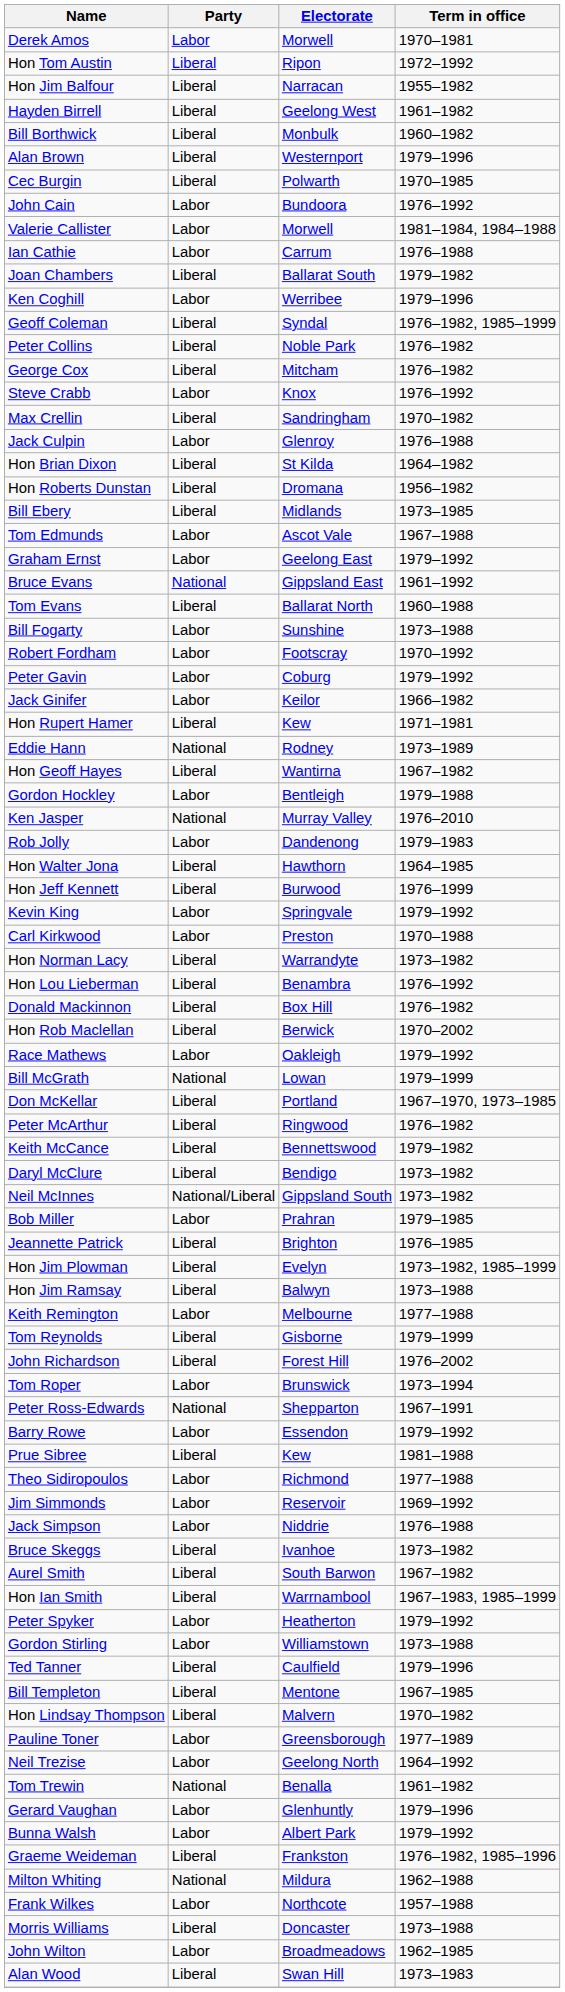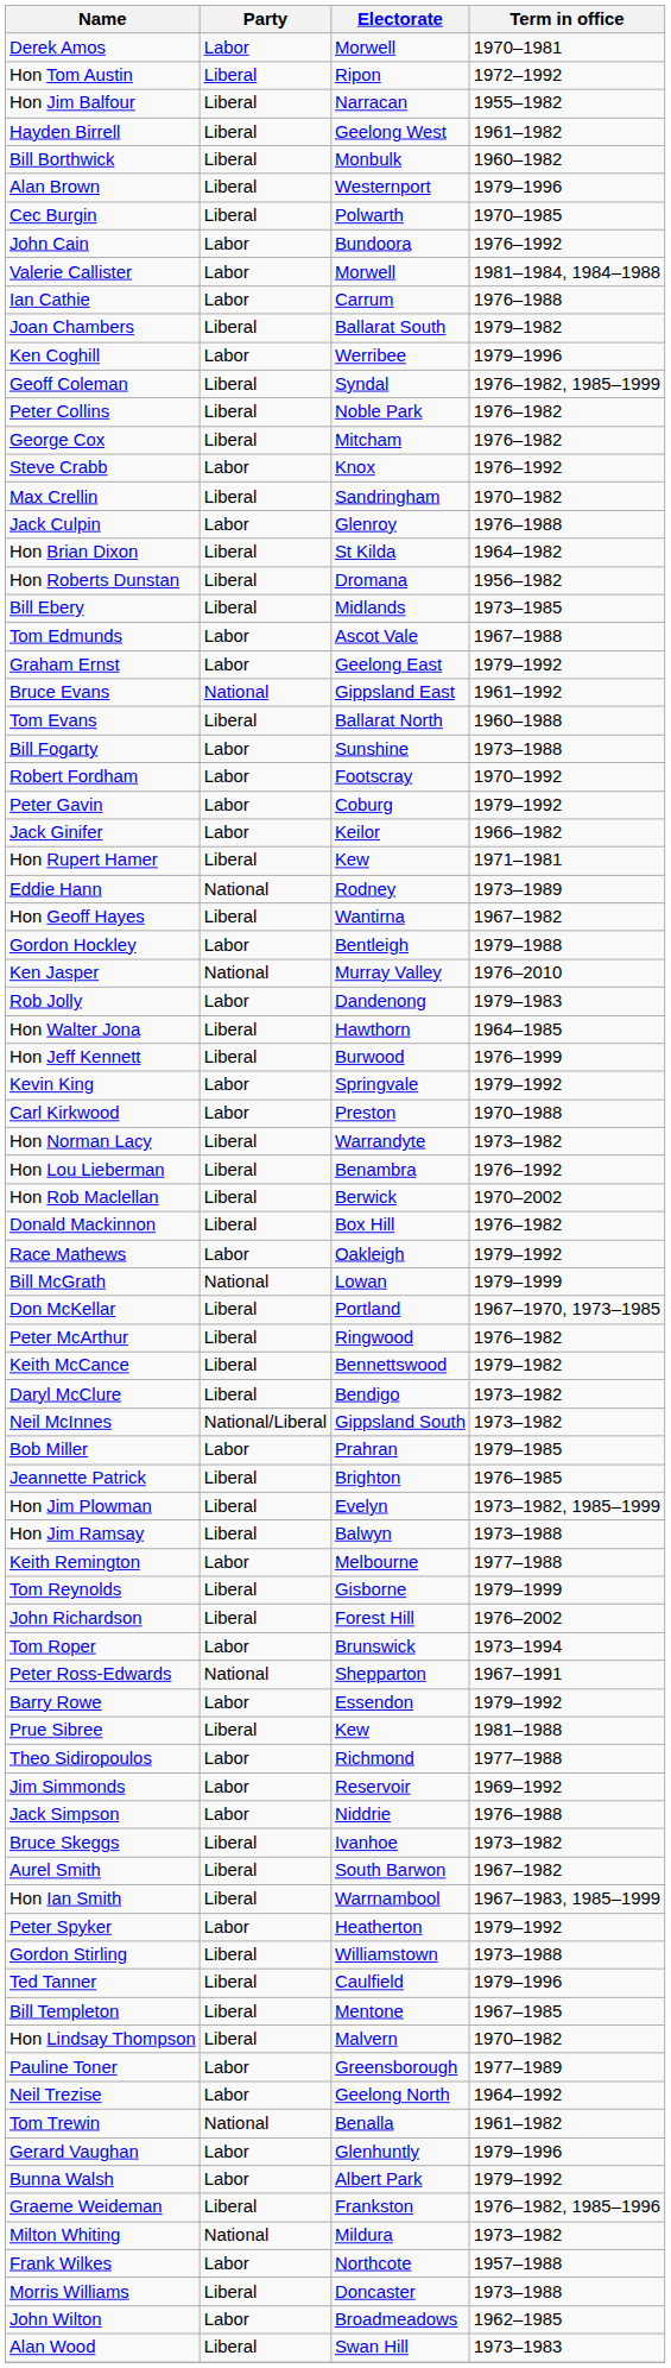rows swapped: Donald Mackinnon <-> Hon Rob Maclellan
Gordon Stirling | Party: Labor -> Liberal
Milton Whiting | Term in office: 1962–1988 -> 1973–1982
